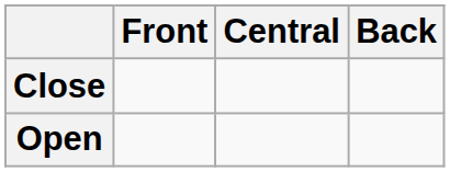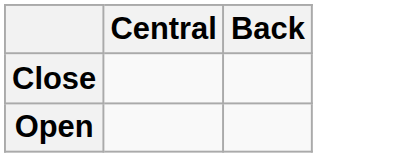- column: Front
